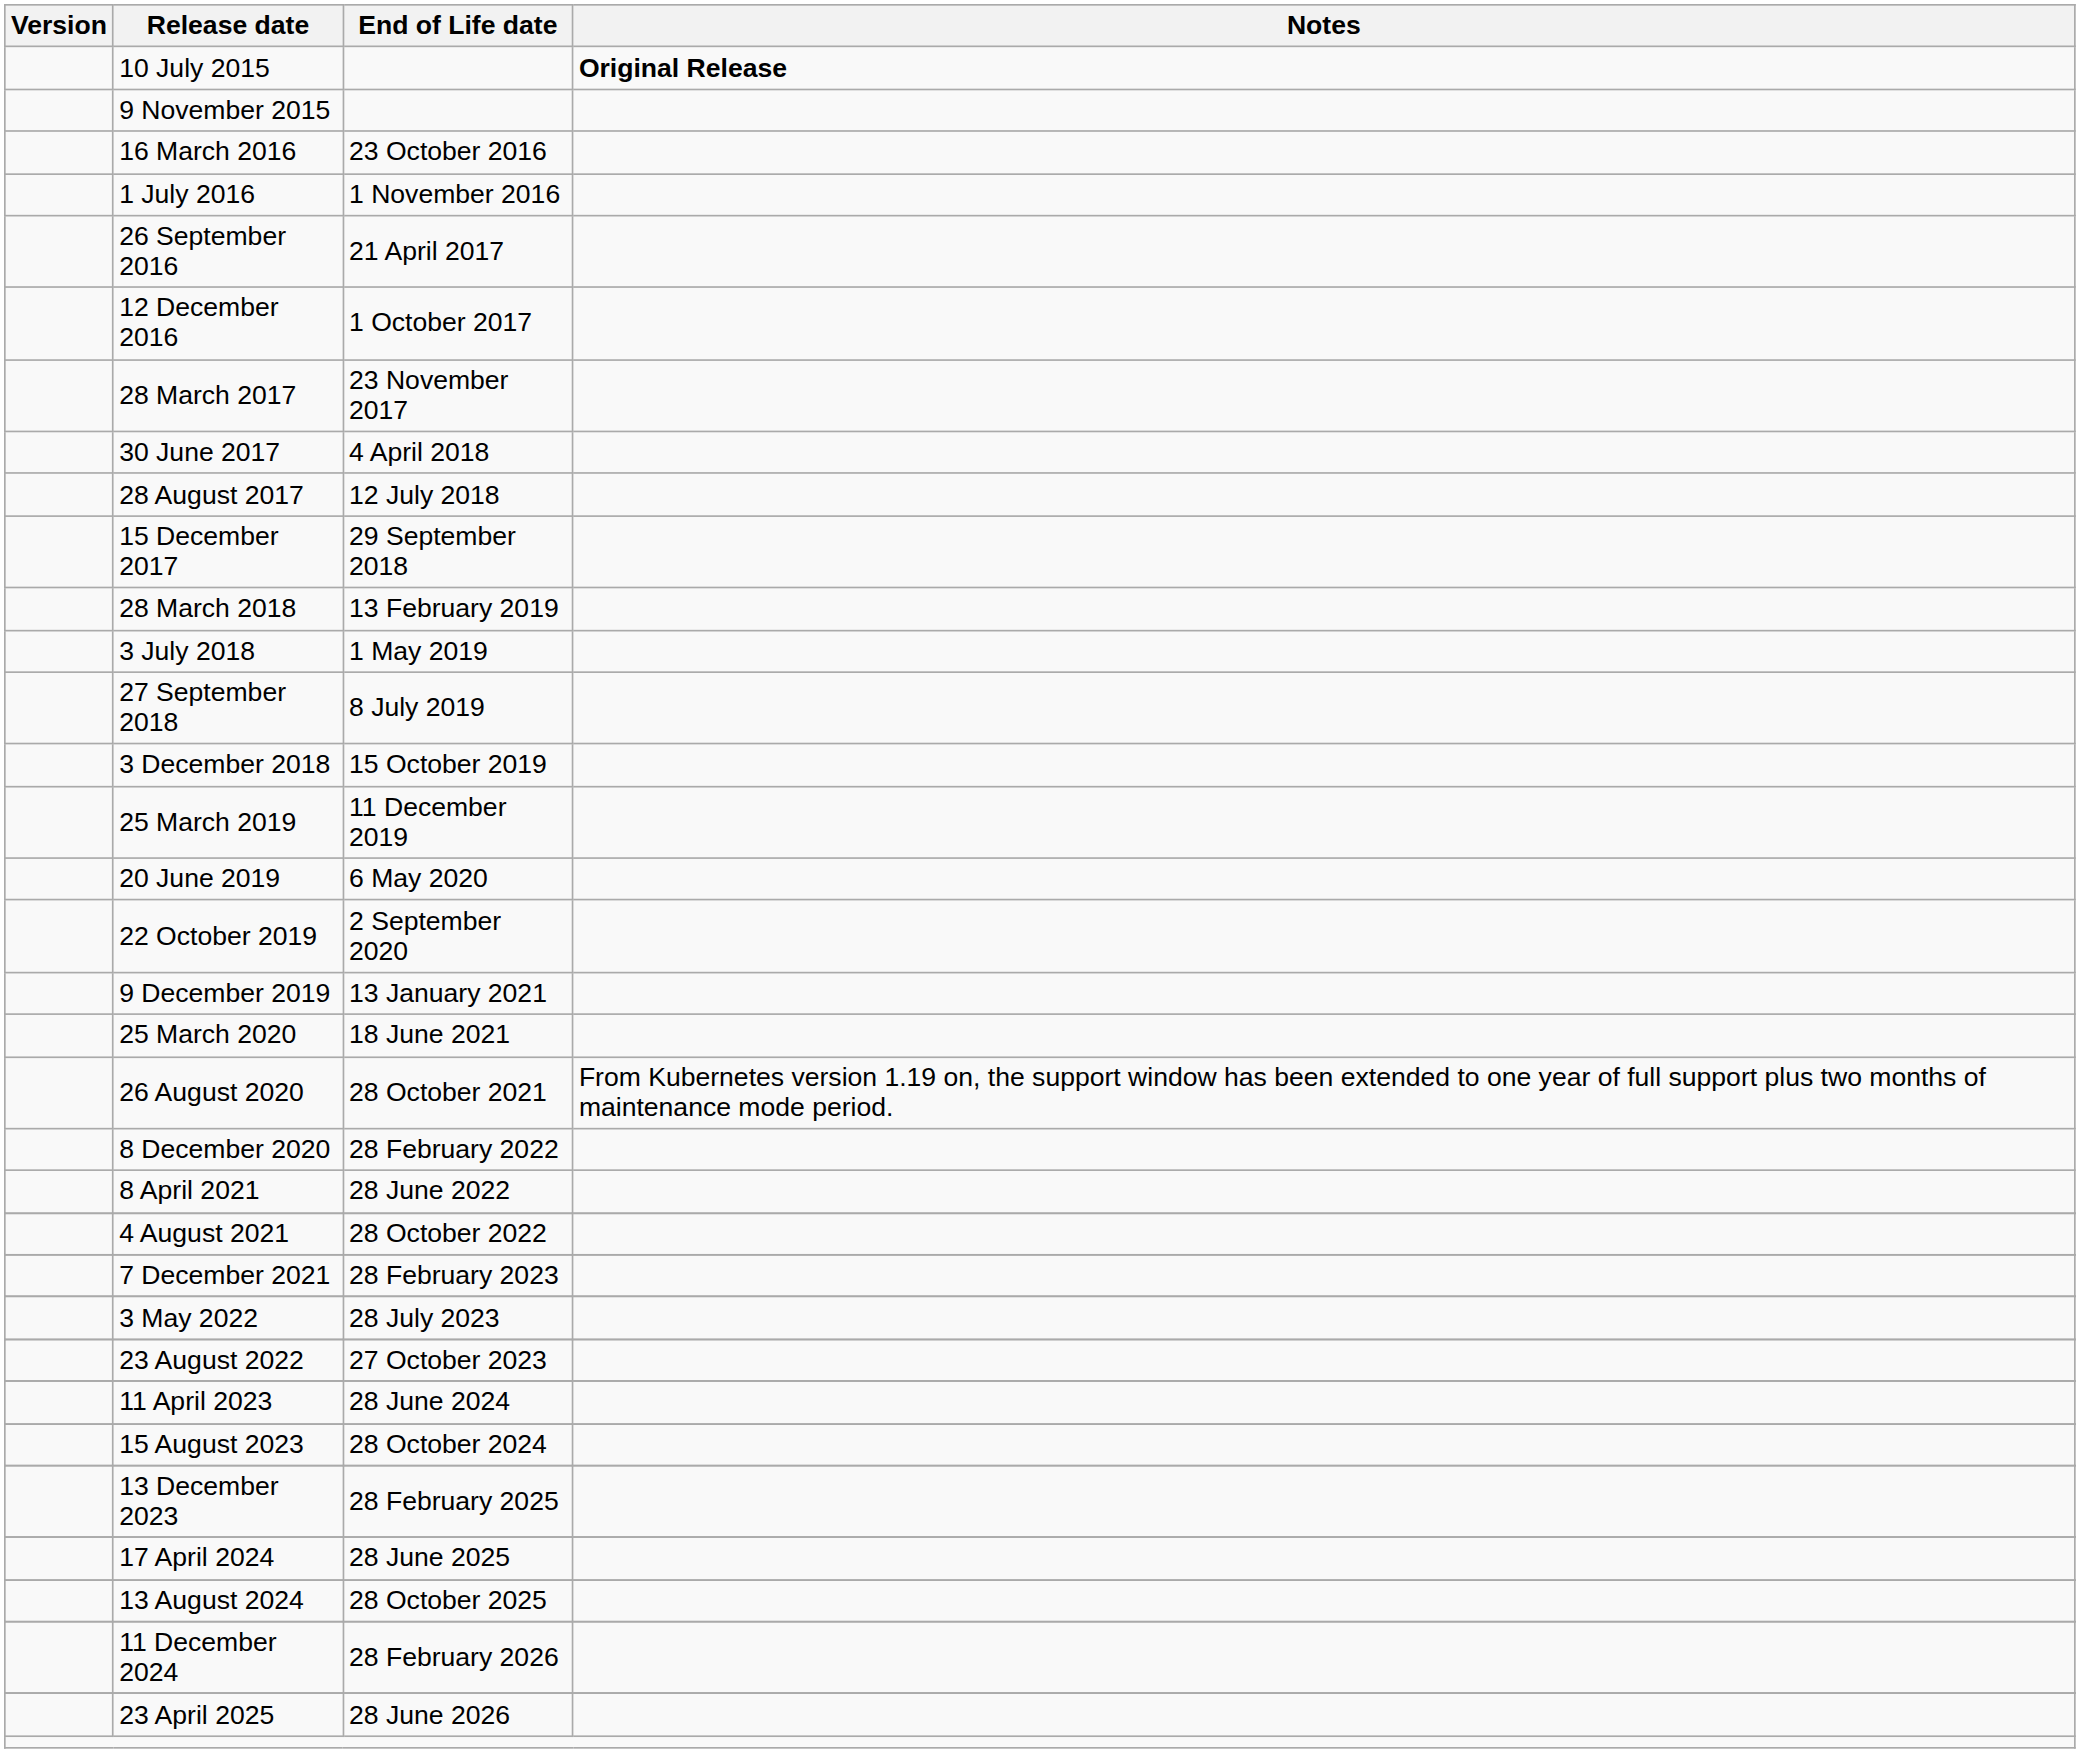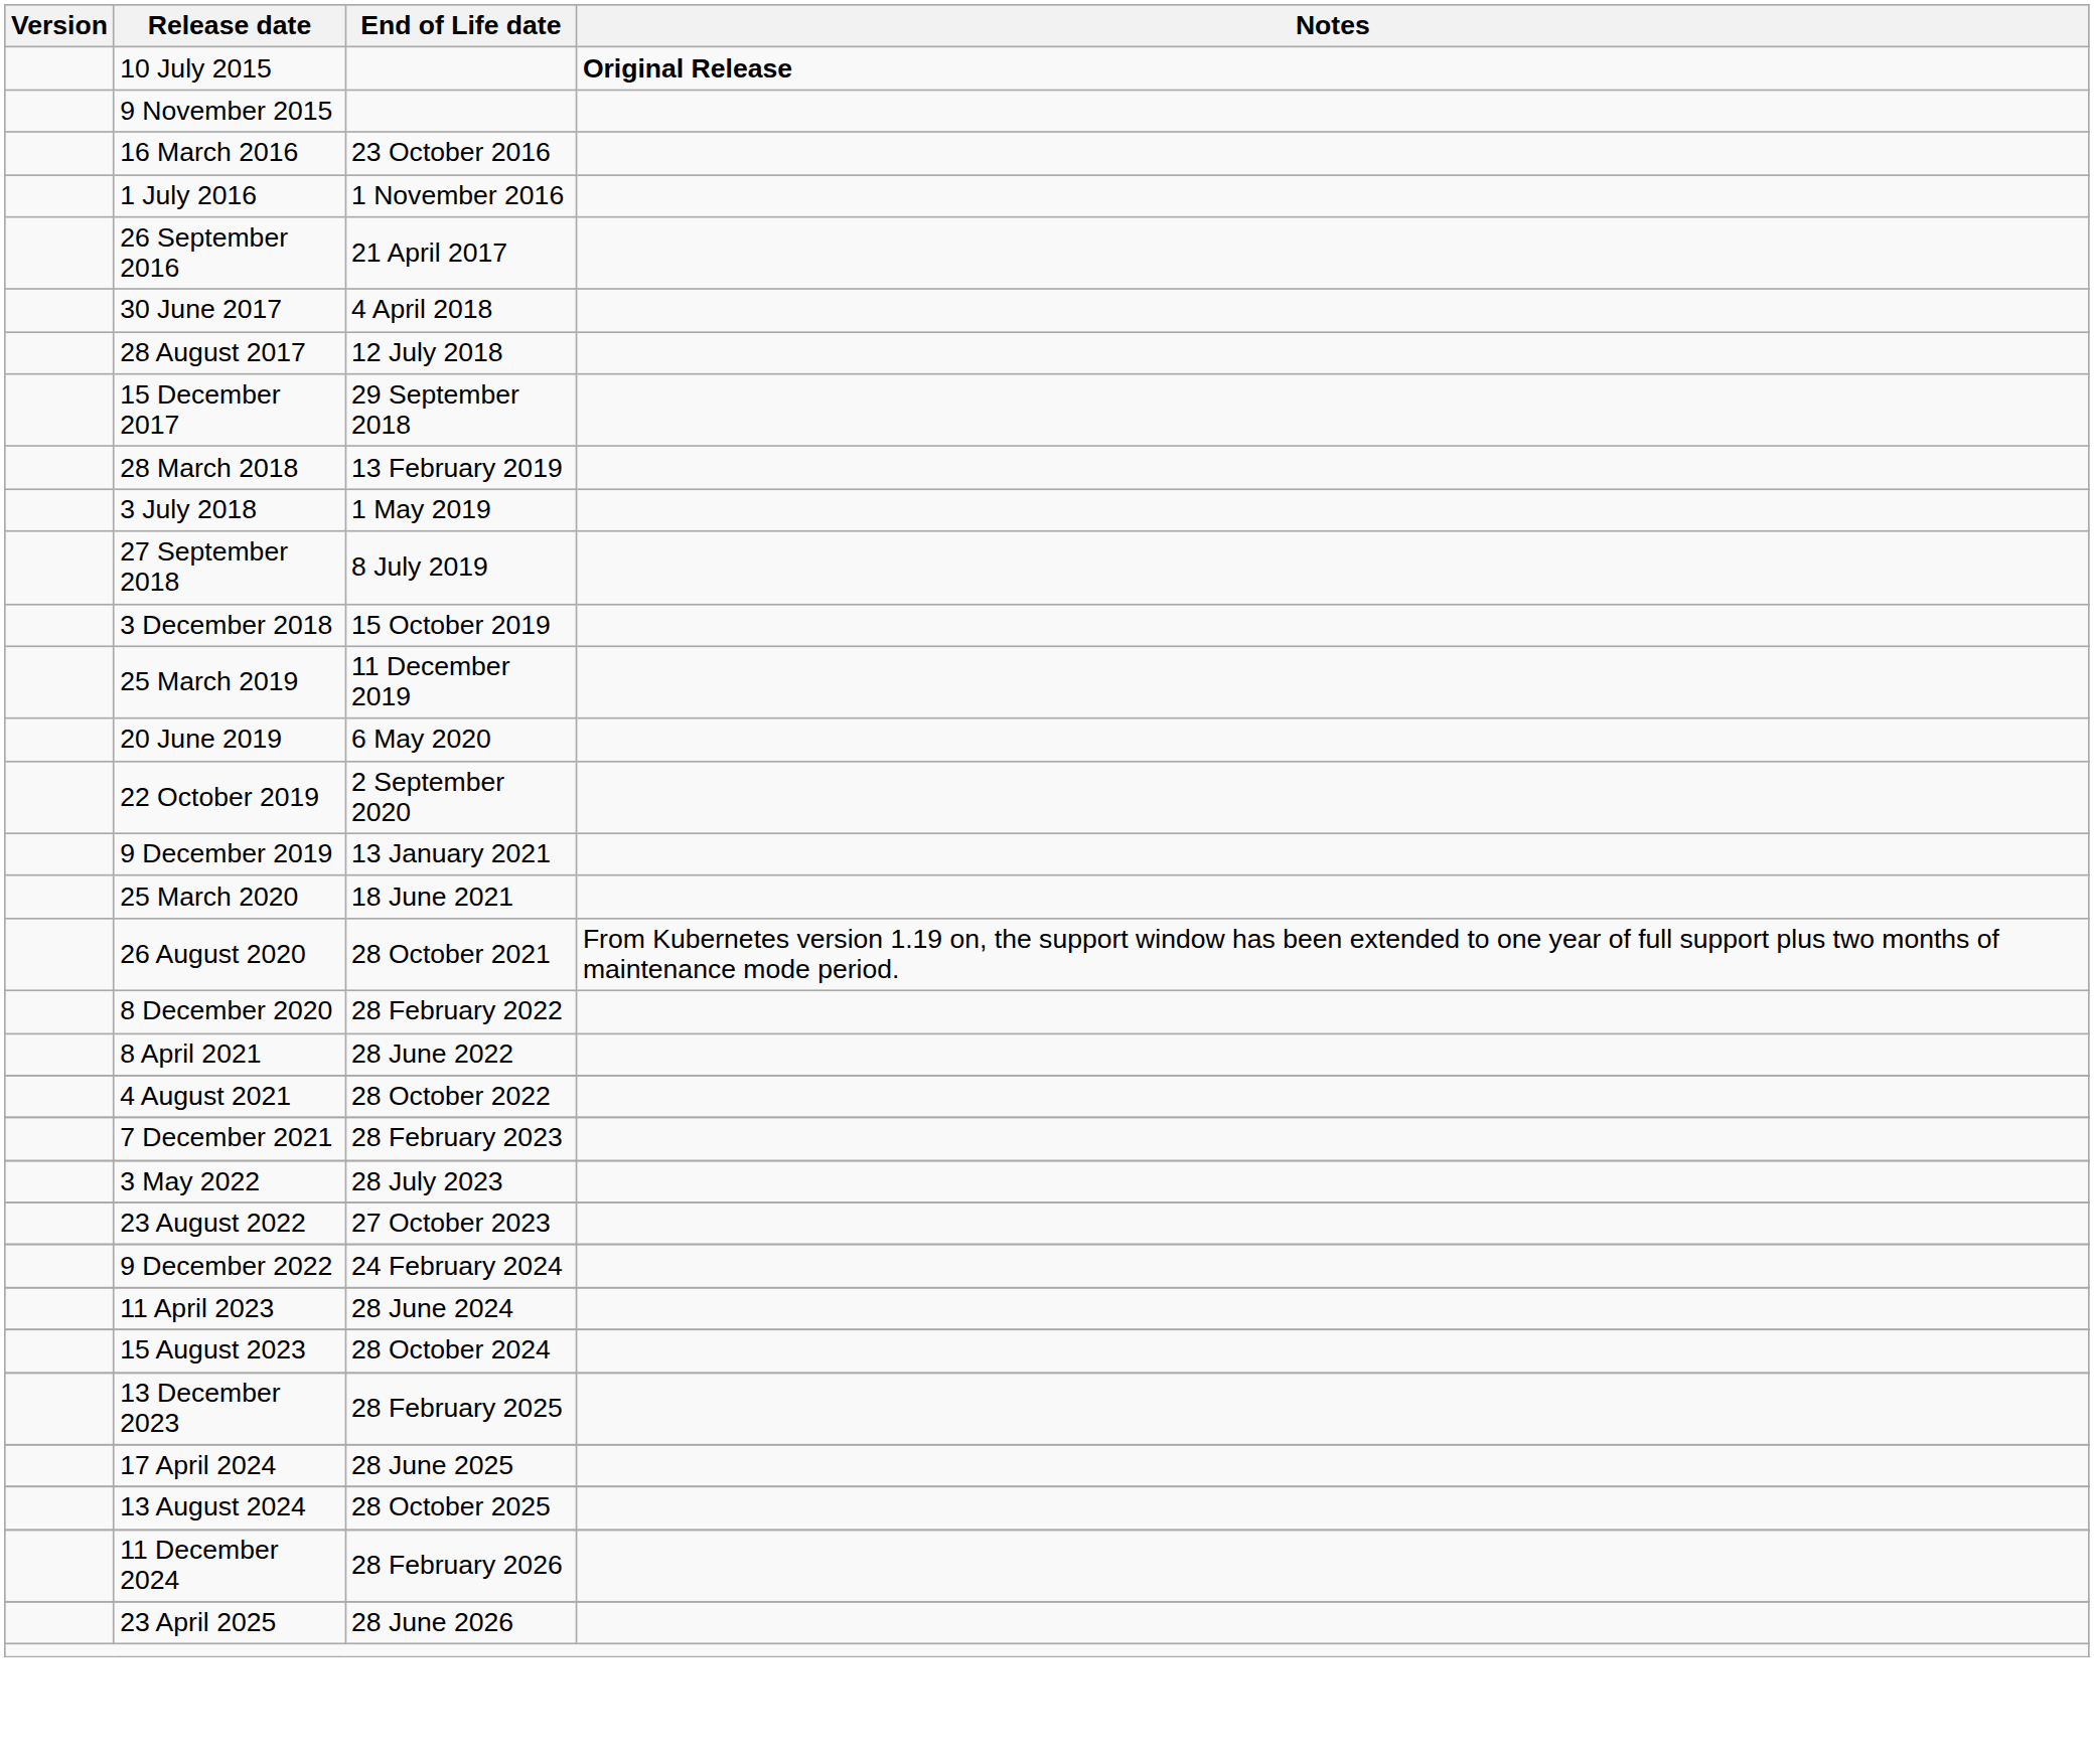- row: 12 December 2016 | 1 October 2017
- row: 28 March 2017 | 23 November 2017
+ row: 9 December 2022 | 24 February 2024
